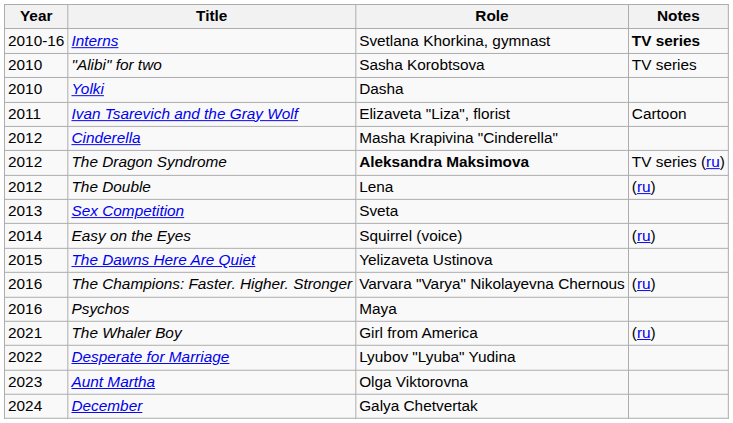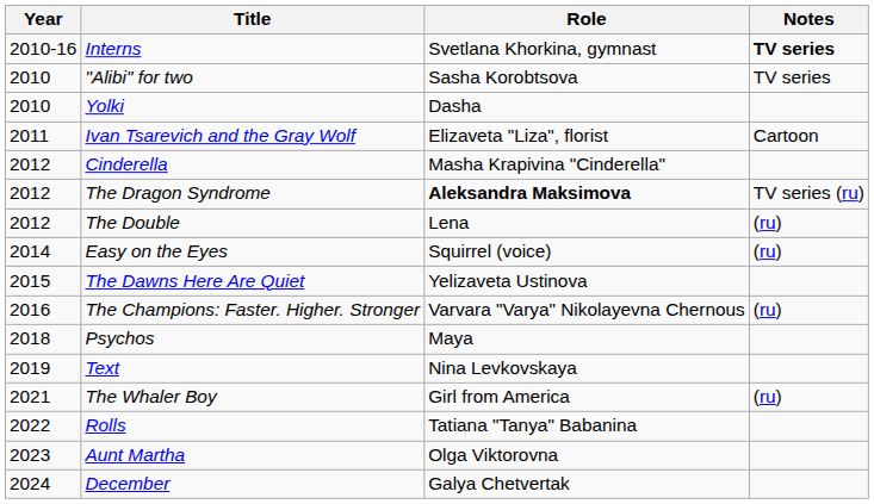- row: 2013 | Sex Competition | Sveta
Psychos | Year: 2016 -> 2018
+ row: 2019 | Text | Nina Levkovskaya
- row: 2022 | Desperate for Marriage | Lyubov "Lyuba" Yudina
+ row: 2022 | Rolls | Tatiana "Tanya" Babanina
